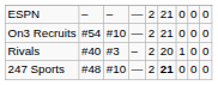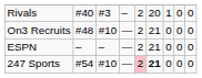rows swapped: ESPN <-> Rivals
On3 Recruits | column 2: #54 -> #48
247 Sports | column 2: #48 -> #54
247 Sports | column 5: no background -> pink background
